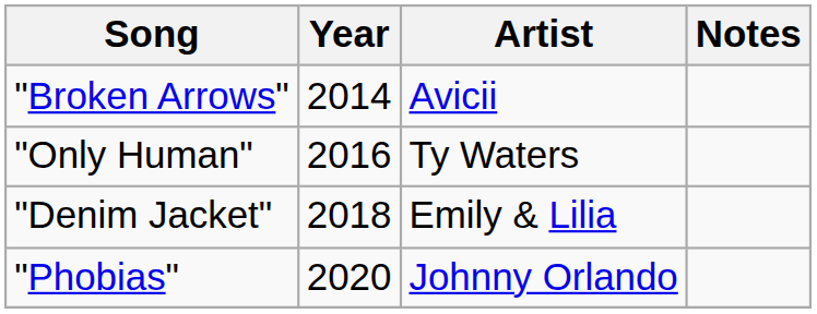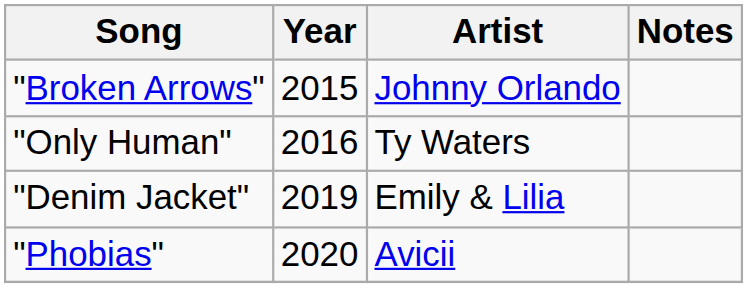"Broken Arrows" | Year: 2014 -> 2015
"Broken Arrows" | Artist: Avicii -> Johnny Orlando
"Denim Jacket" | Year: 2018 -> 2019
"Phobias" | Artist: Johnny Orlando -> Avicii
